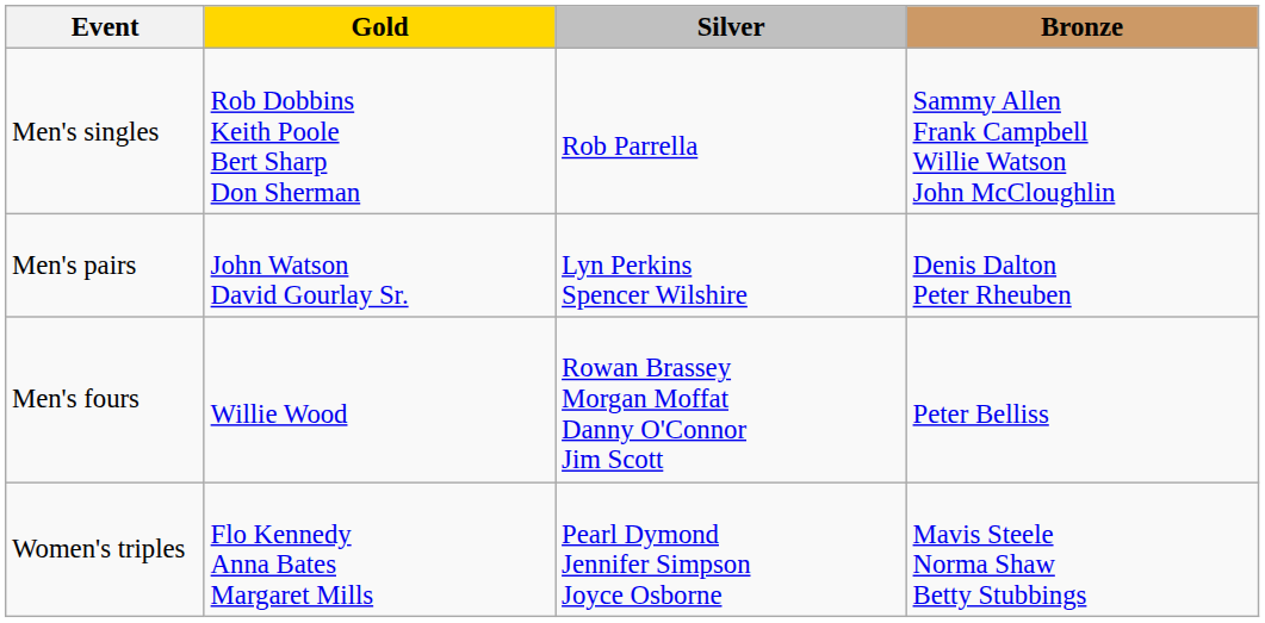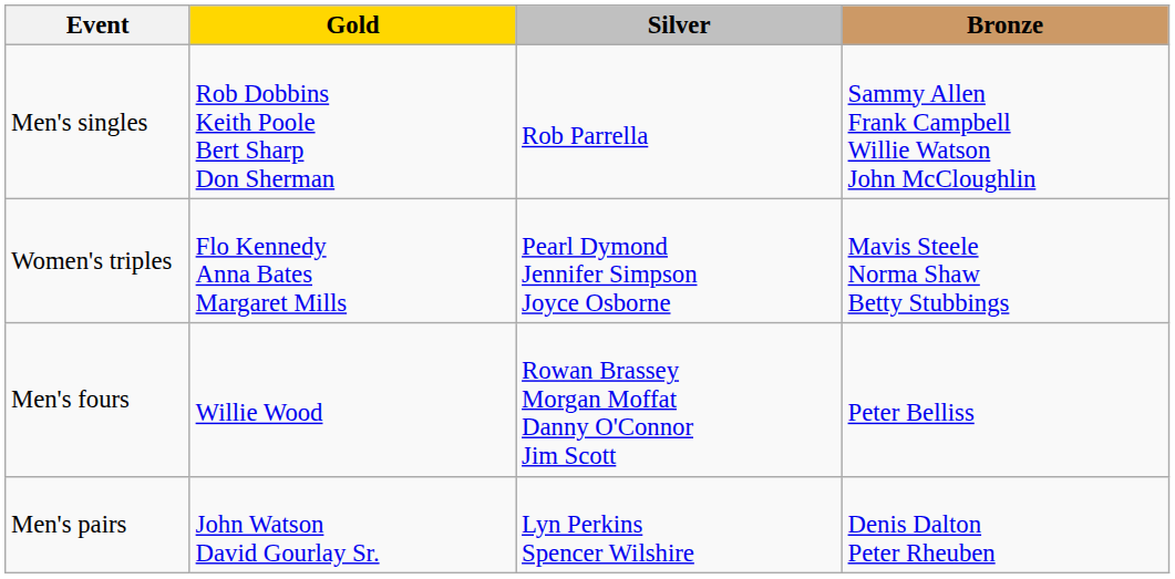rows swapped: Men's pairs <-> Women's triples
